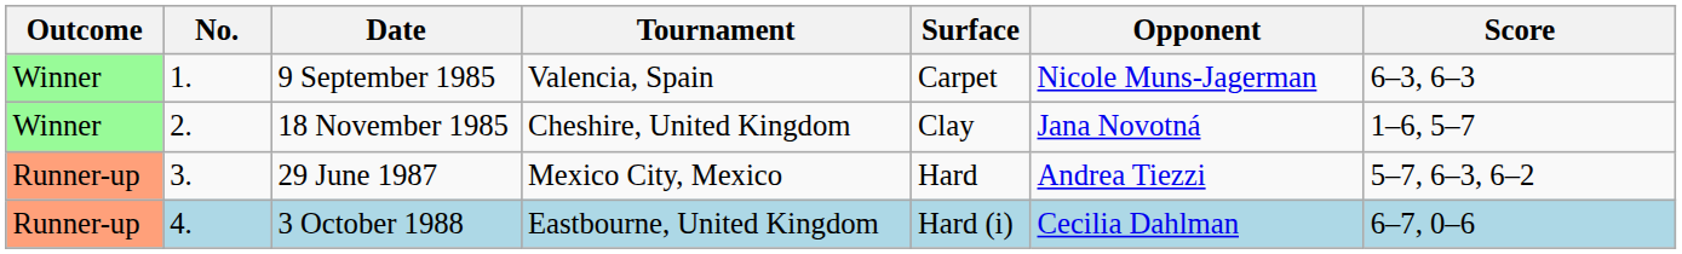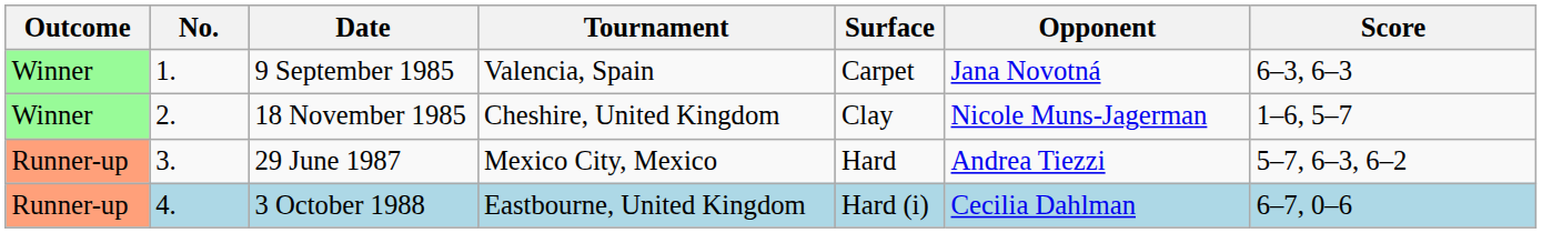9 September 1985 | Opponent: Nicole Muns-Jagerman -> Jana Novotná
18 November 1985 | Opponent: Jana Novotná -> Nicole Muns-Jagerman
